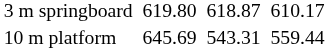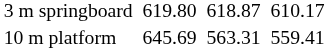10 m platform | column 5: 543.31 -> 563.31
10 m platform | column 7: 559.44 -> 559.41
